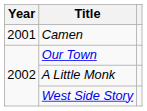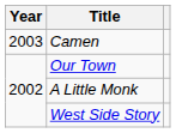Camen | Year: 2001 -> 2003
